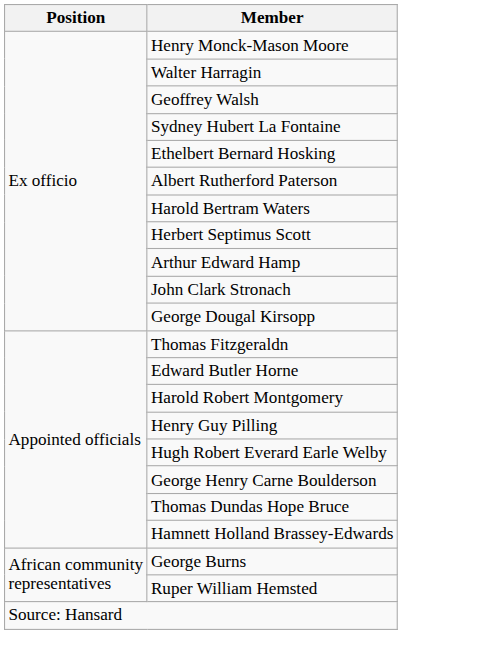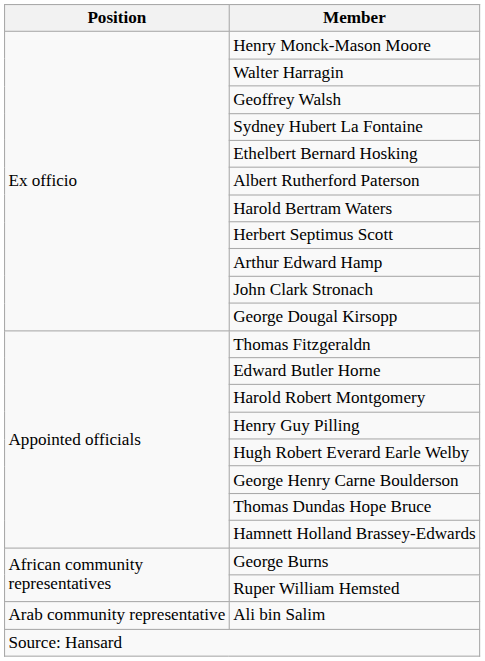+ row: Arab community representative | Ali bin Salim
